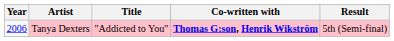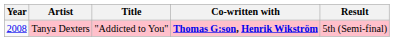Tanya Dexters | Year: 2006 -> 2008
